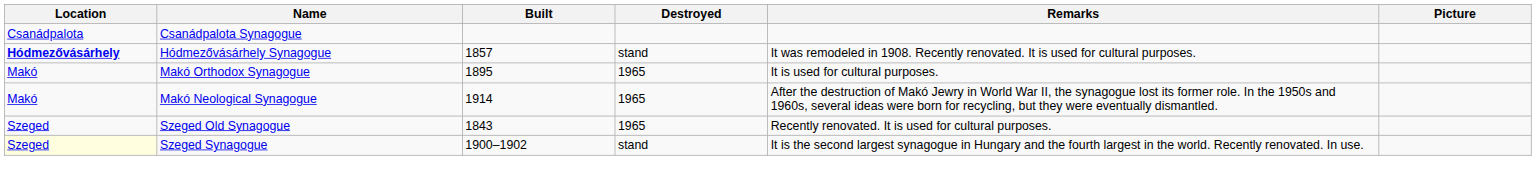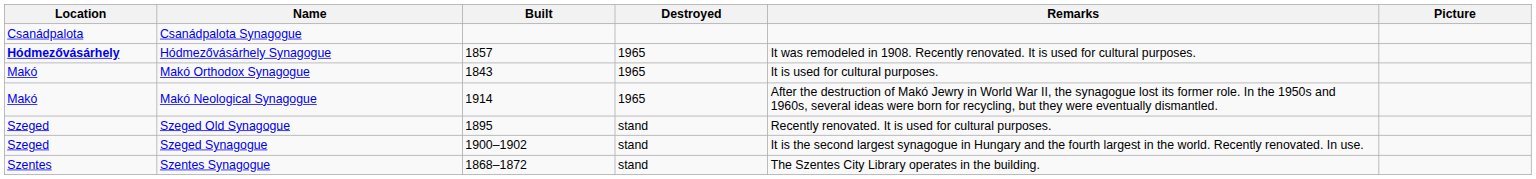Hódmezővásárhely Synagogue | Destroyed: stand -> 1965
Makó Orthodox Synagogue | Built: 1895 -> 1843
Szeged Old Synagogue | Built: 1843 -> 1895
Szeged Old Synagogue | Destroyed: 1965 -> stand
Szeged Synagogue | Location: lightyellow background -> no background
+ row: Szentes | Szentes Synagogue | 1868–1872 | stand | The Szentes City Library operates in the building.
